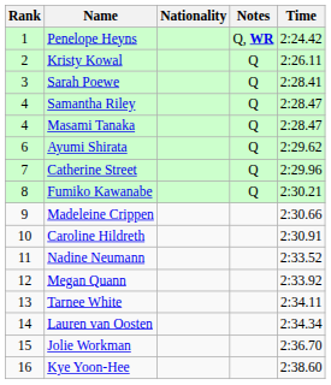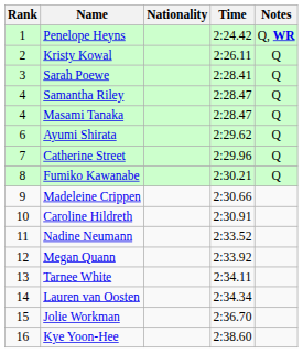columns swapped: Time <-> Notes
